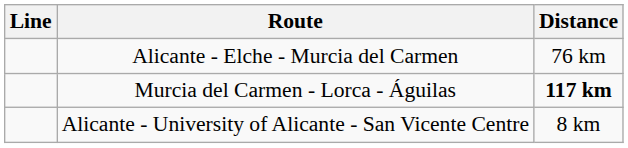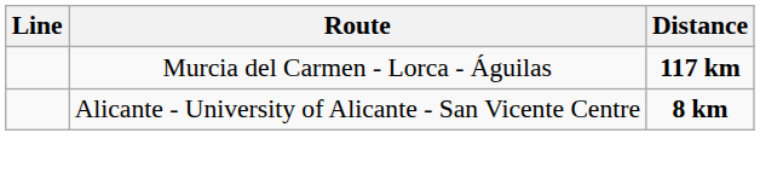- row: Alicante - Elche - Murcia del Carmen | 76 km
Alicante - University of Alicante - San Vicente Centre | Distance: normal -> bold
